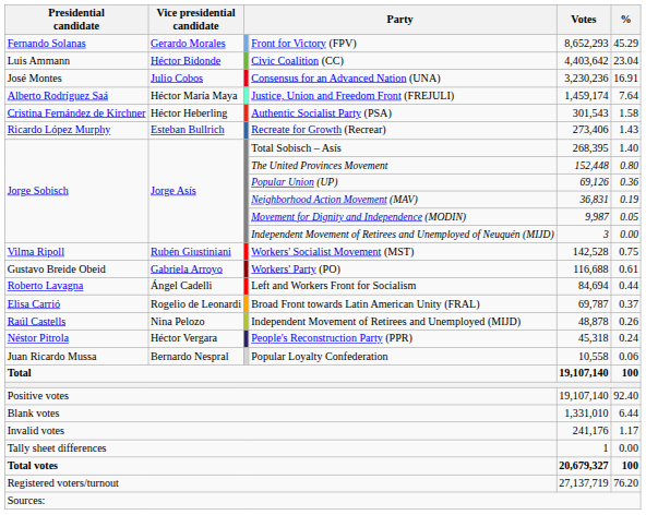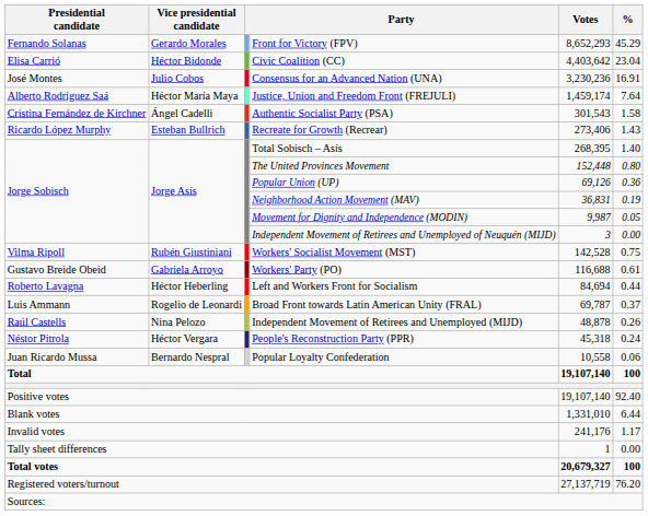Civic Coalition (CC) | Presidential candidate: Luis Ammann -> Elisa Carrió
Authentic Socialist Party (PSA) | Vice presidential candidate: Héctor Heberling -> Ángel Cadelli
Left and Workers Front for Socialism | Vice presidential candidate: Ángel Cadelli -> Héctor Heberling
Broad Front towards Latin American Unity (FRAL) | Presidential candidate: Elisa Carrió -> Luis Ammann
